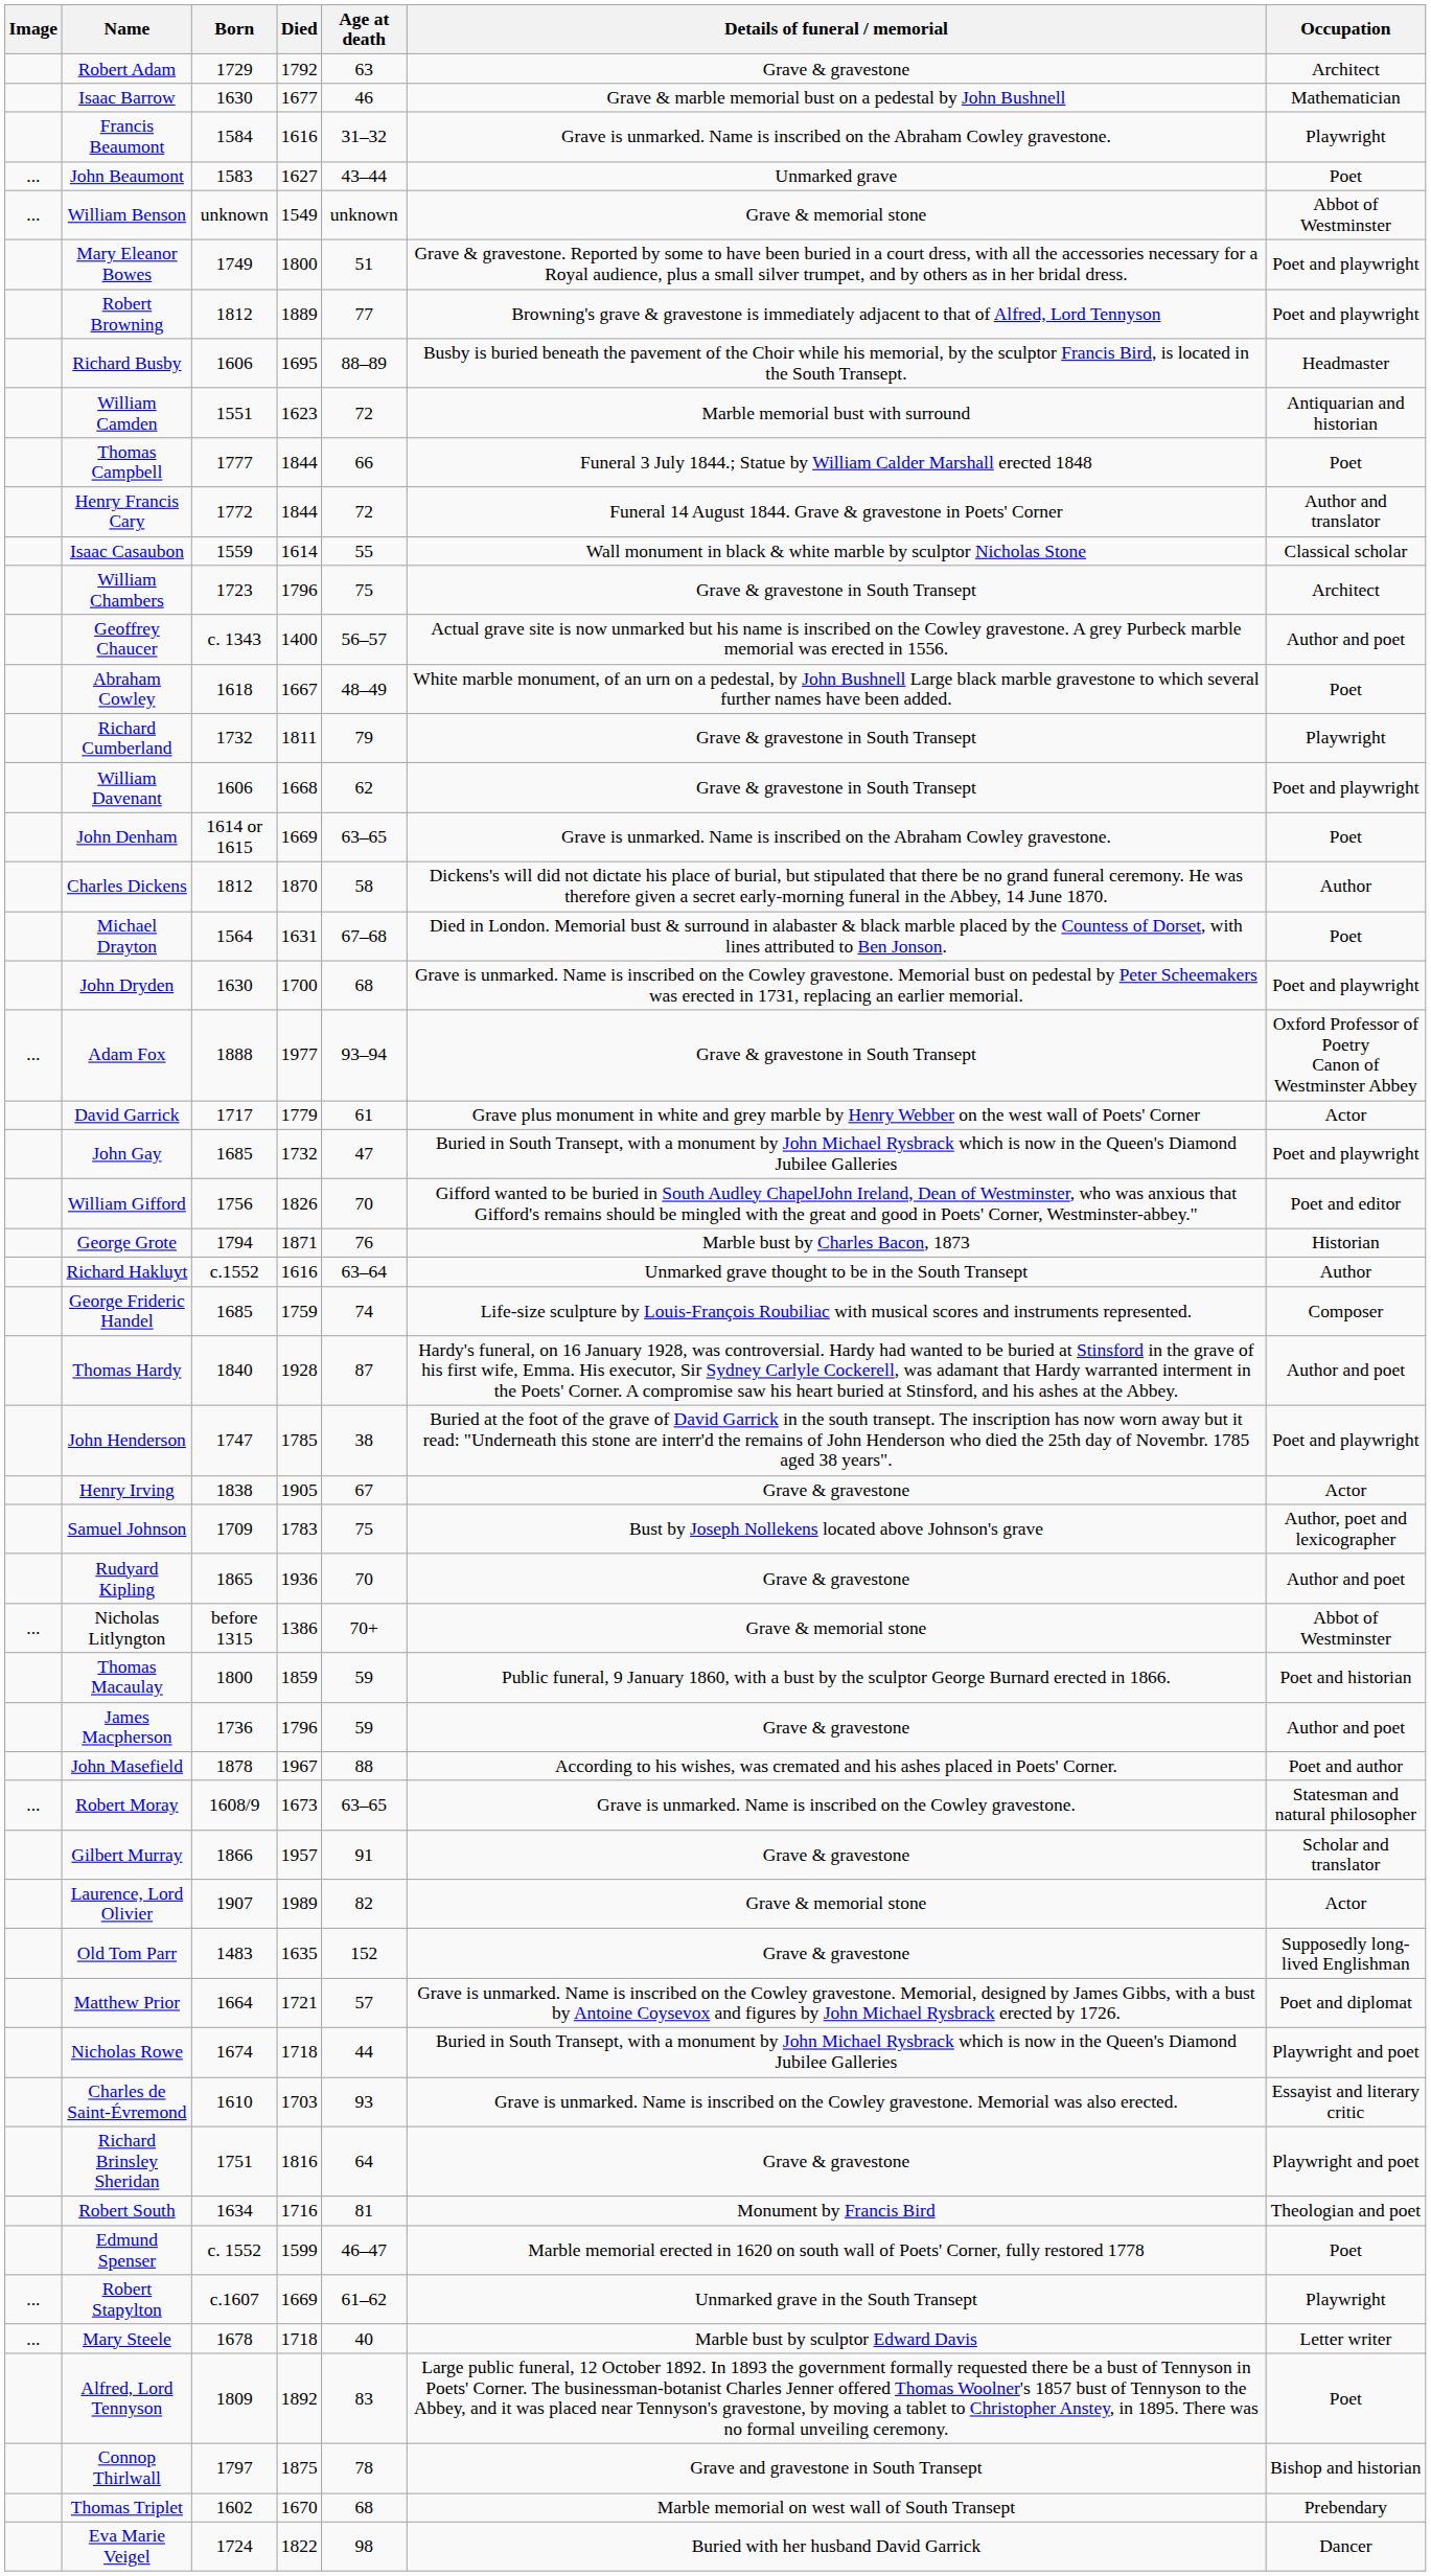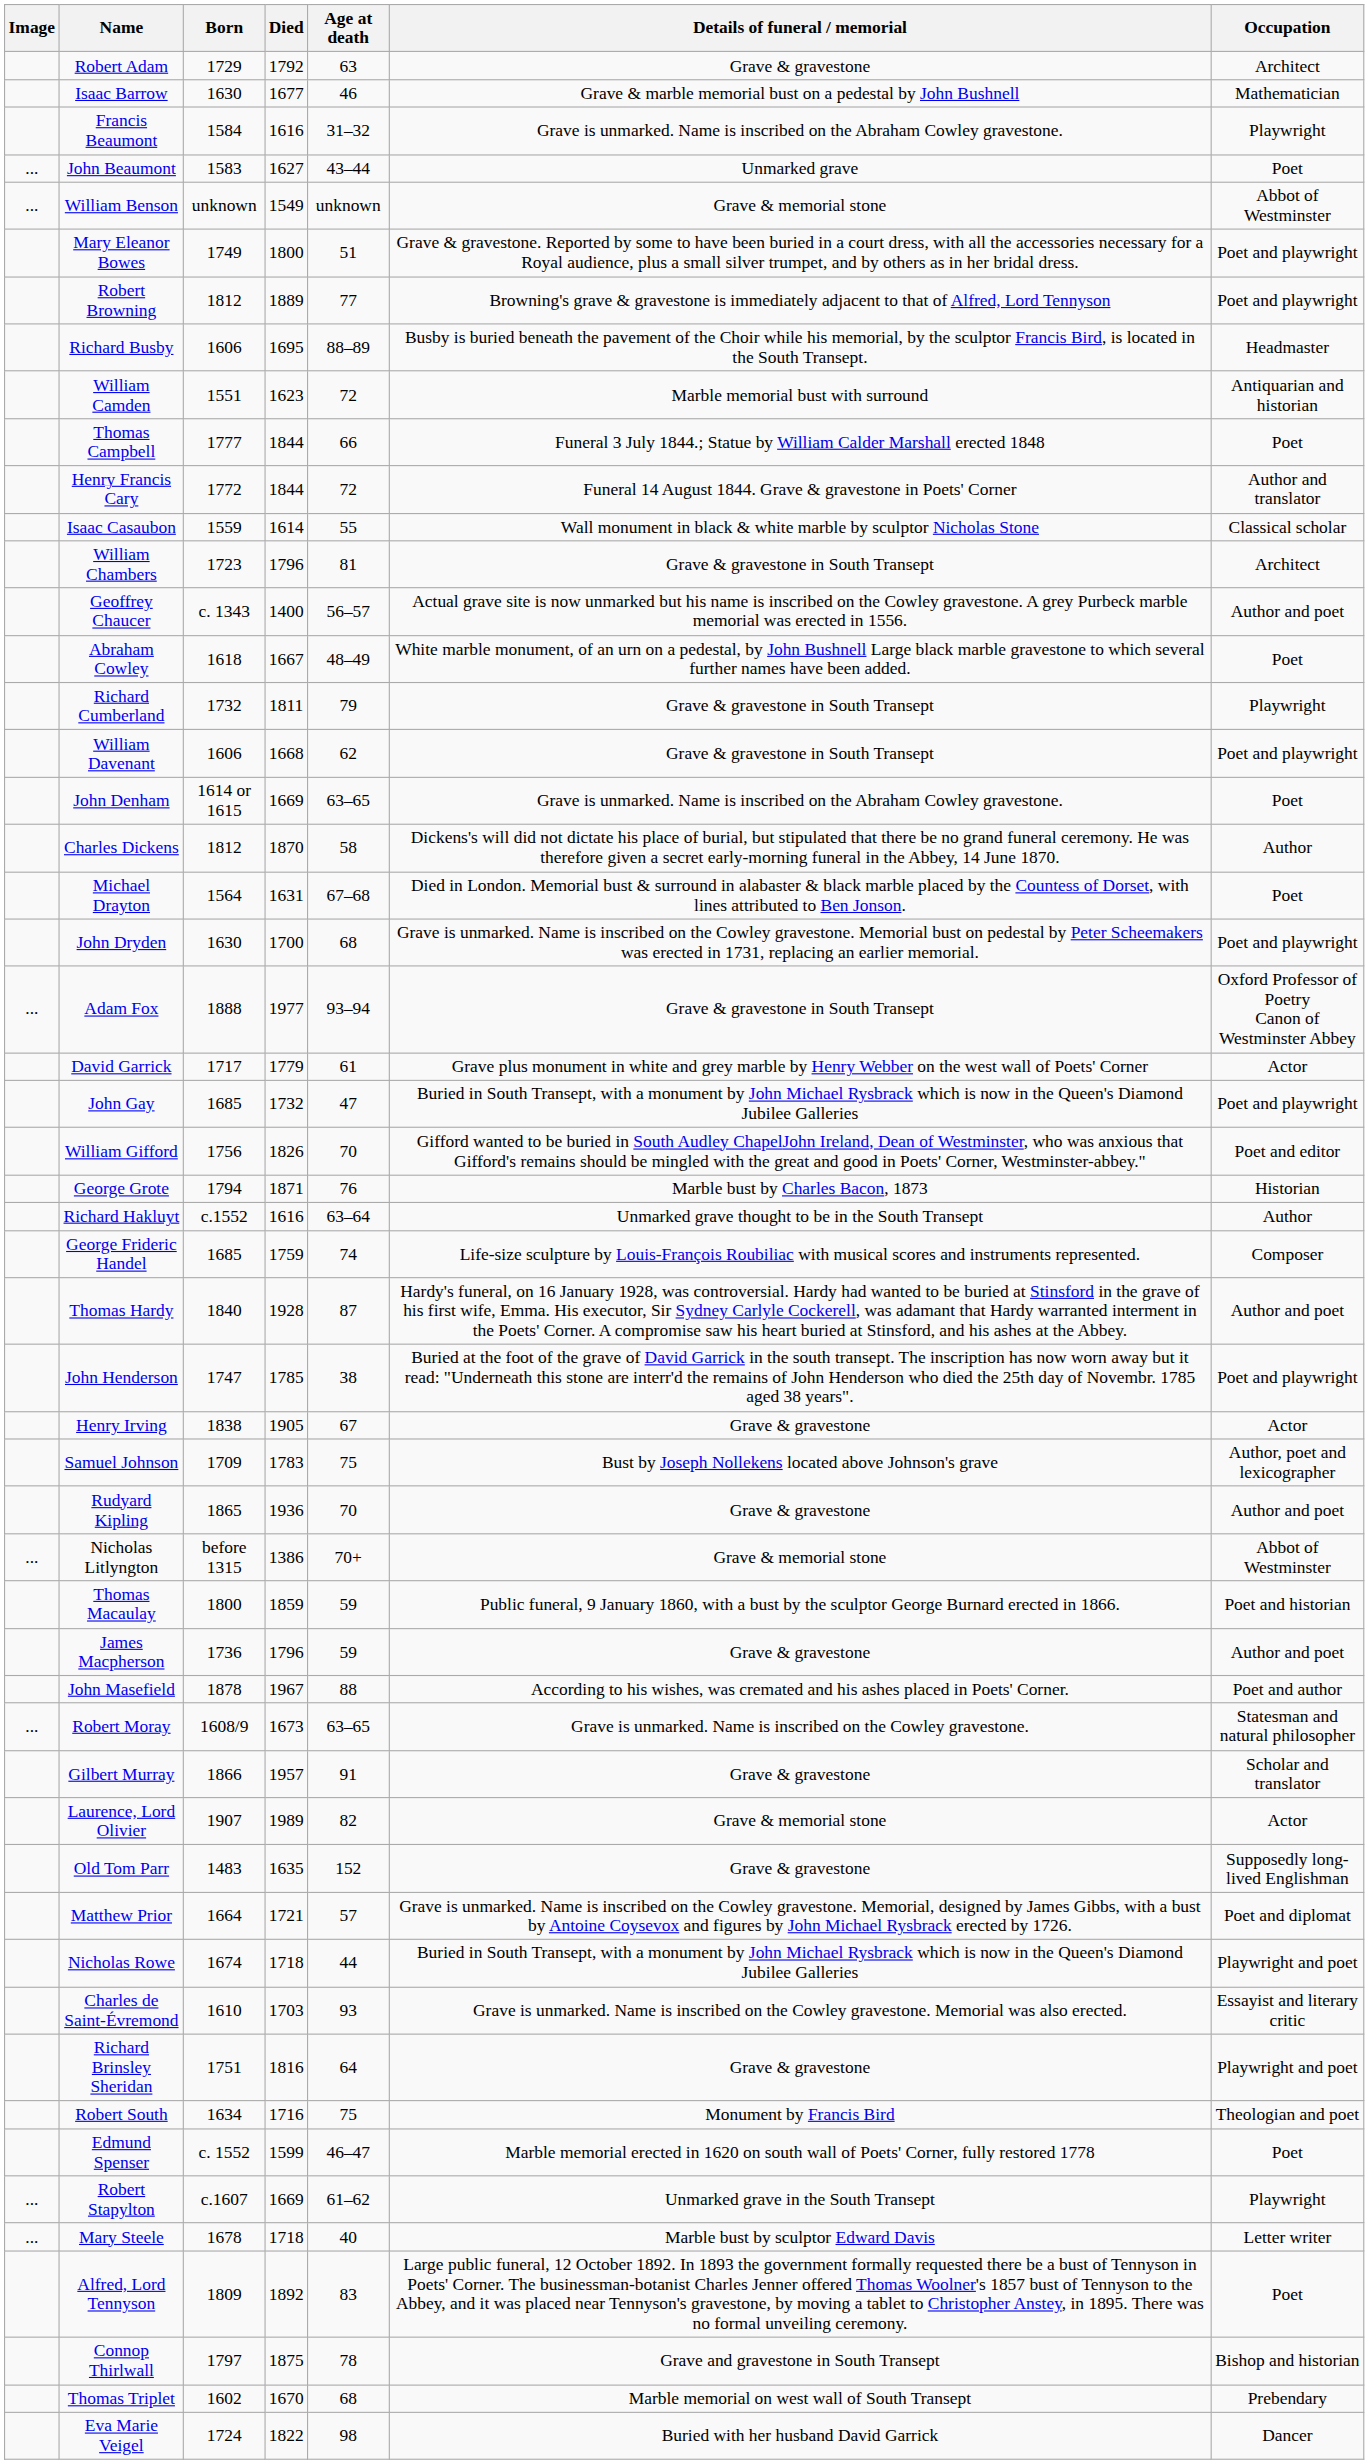William Chambers | Age at death: 75 -> 81
Robert South | Age at death: 81 -> 75
